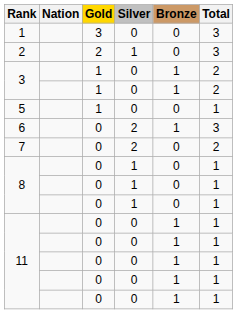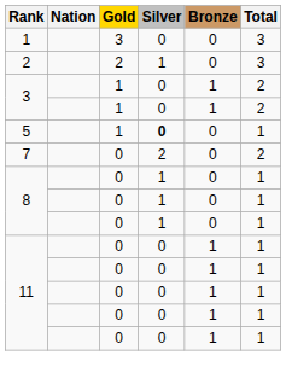5 | Silver: normal -> bold
- row: 6 | 0 | 2 | 1 | 3
